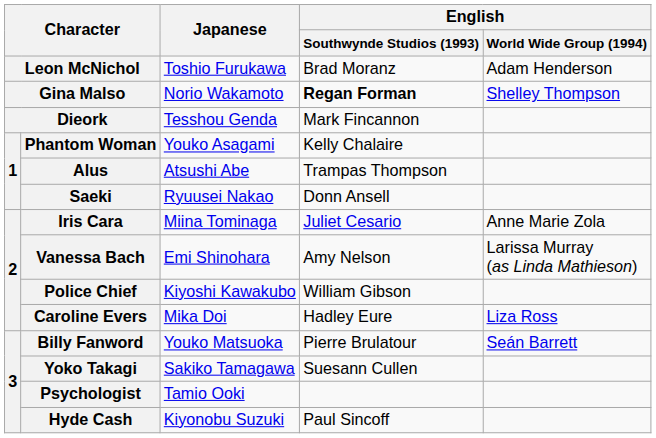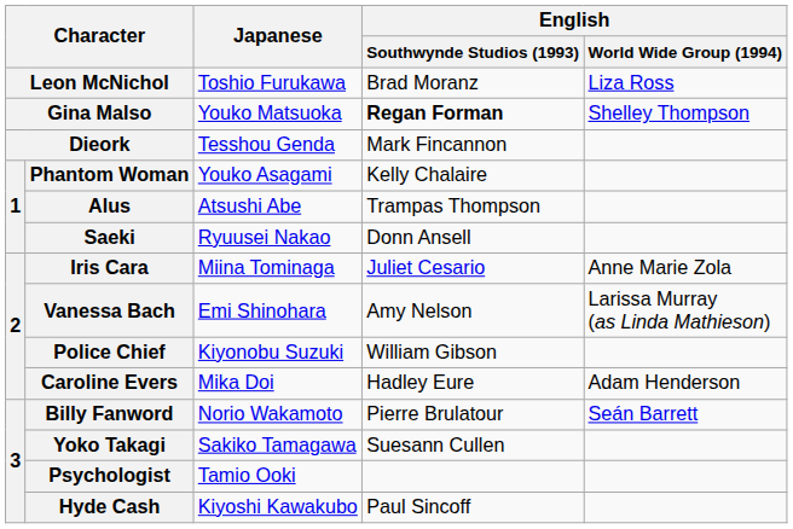Leon McNichol | English / World Wide Group (1994): Adam Henderson -> Liza Ross
Gina Malso | Japanese: Norio Wakamoto -> Youko Matsuoka
Police Chief | Japanese: Kiyoshi Kawakubo -> Kiyonobu Suzuki
Caroline Evers | English / World Wide Group (1994): Liza Ross -> Adam Henderson
Billy Fanword | Japanese: Youko Matsuoka -> Norio Wakamoto
Hyde Cash | Japanese: Kiyonobu Suzuki -> Kiyoshi Kawakubo
